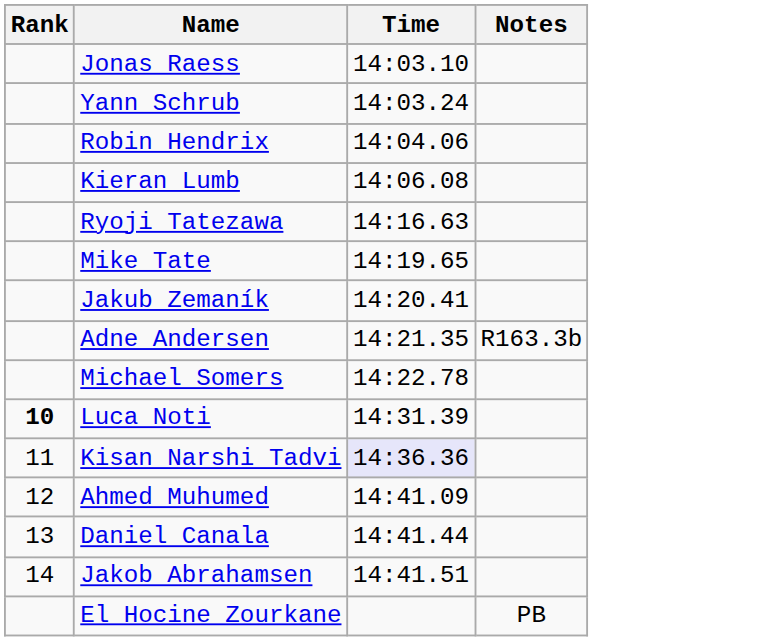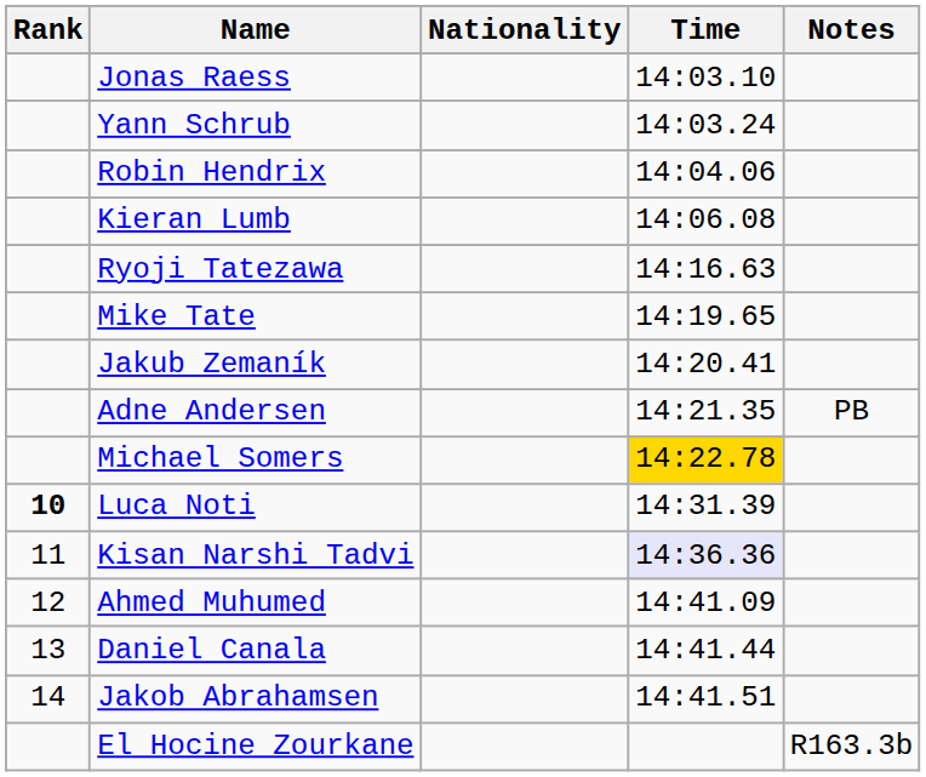+ column: Nationality
Adne Andersen | Notes: R163.3b -> PB
Michael Somers | Time: no background -> gold background
El Hocine Zourkane | Notes: PB -> R163.3b
